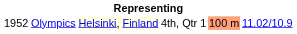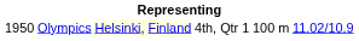Olympics | column 1: 1952 -> 1950
Olympics | column 5: lightsalmon background -> no background
